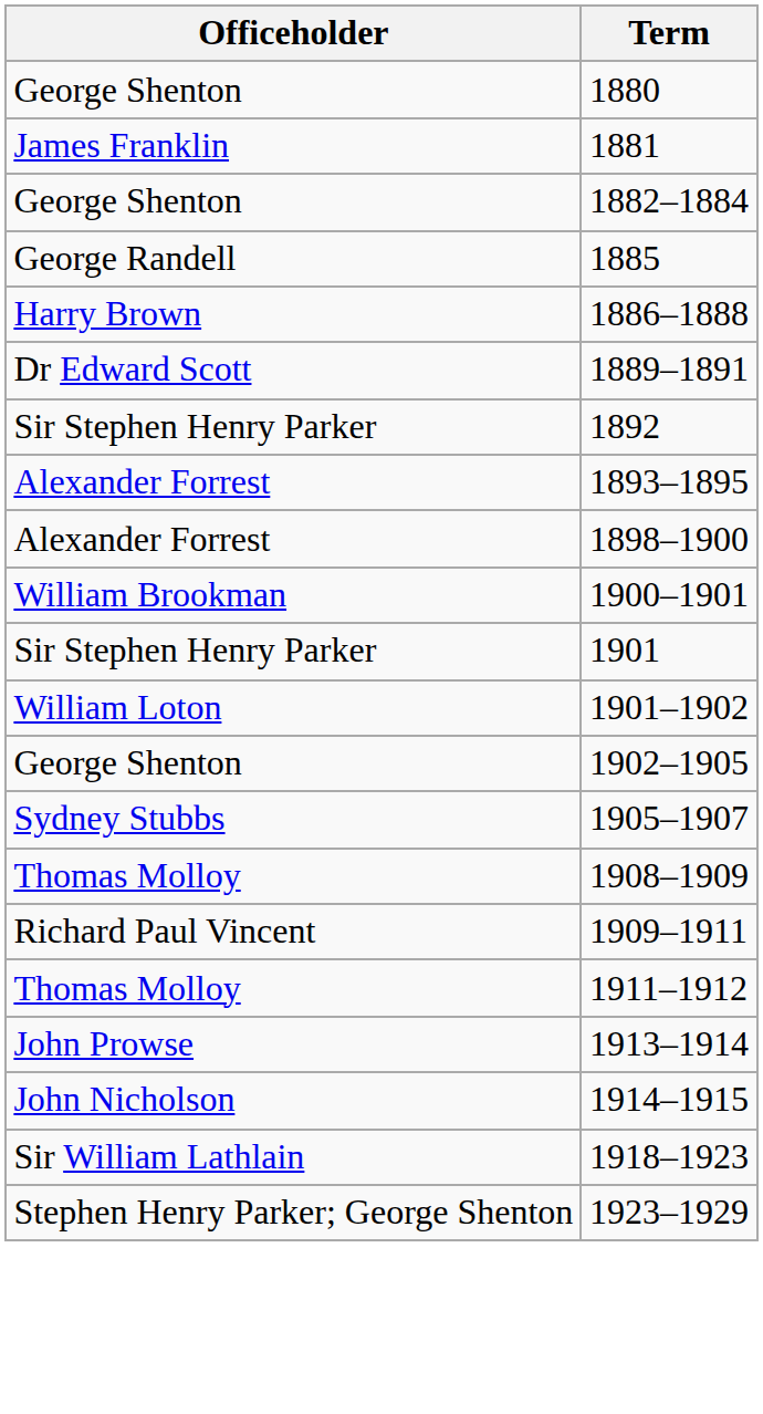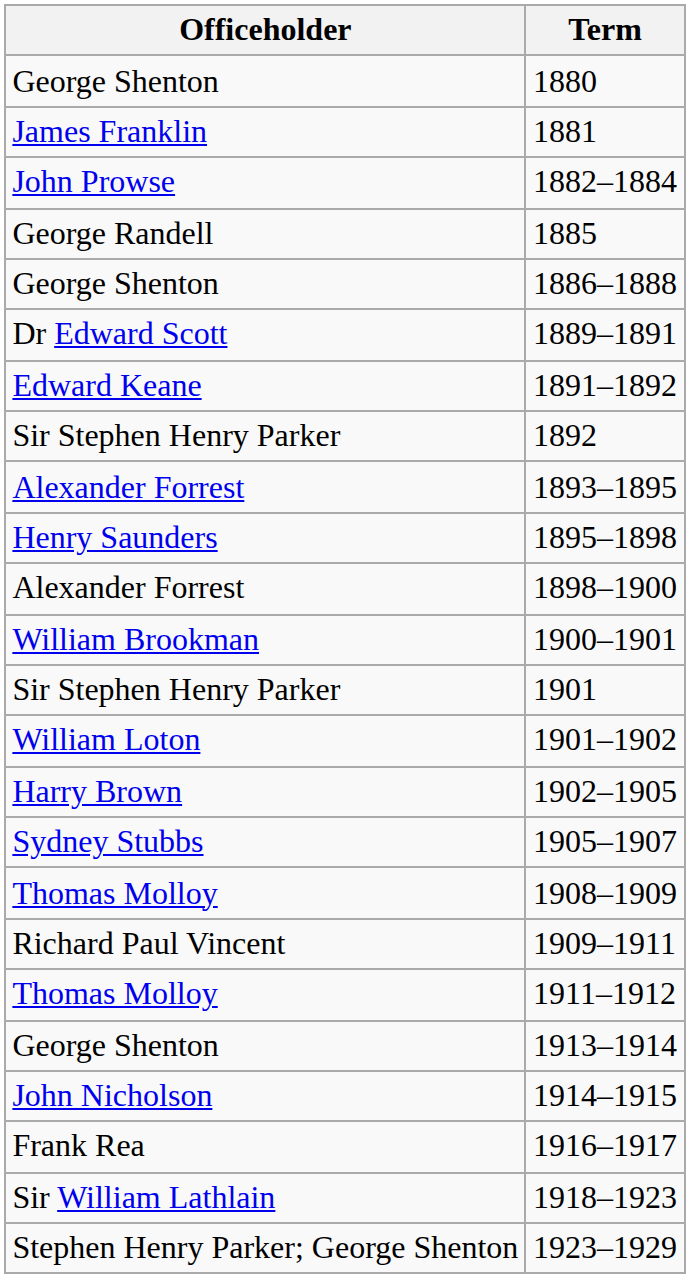1882–1884 | Officeholder: George Shenton -> John Prowse
1886–1888 | Officeholder: Harry Brown -> George Shenton
+ row: Edward Keane | 1891–1892
+ row: Henry Saunders | 1895–1898
1902–1905 | Officeholder: George Shenton -> Harry Brown
1913–1914 | Officeholder: John Prowse -> George Shenton
+ row: Frank Rea | 1916–1917
